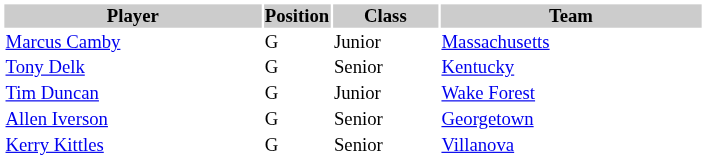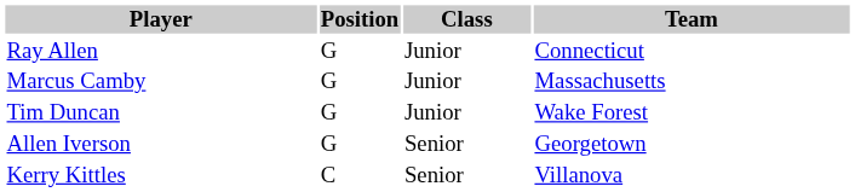+ row: Ray Allen | G | Junior | Connecticut
- row: Tony Delk | G | Senior | Kentucky
Kerry Kittles | Position: G -> C
